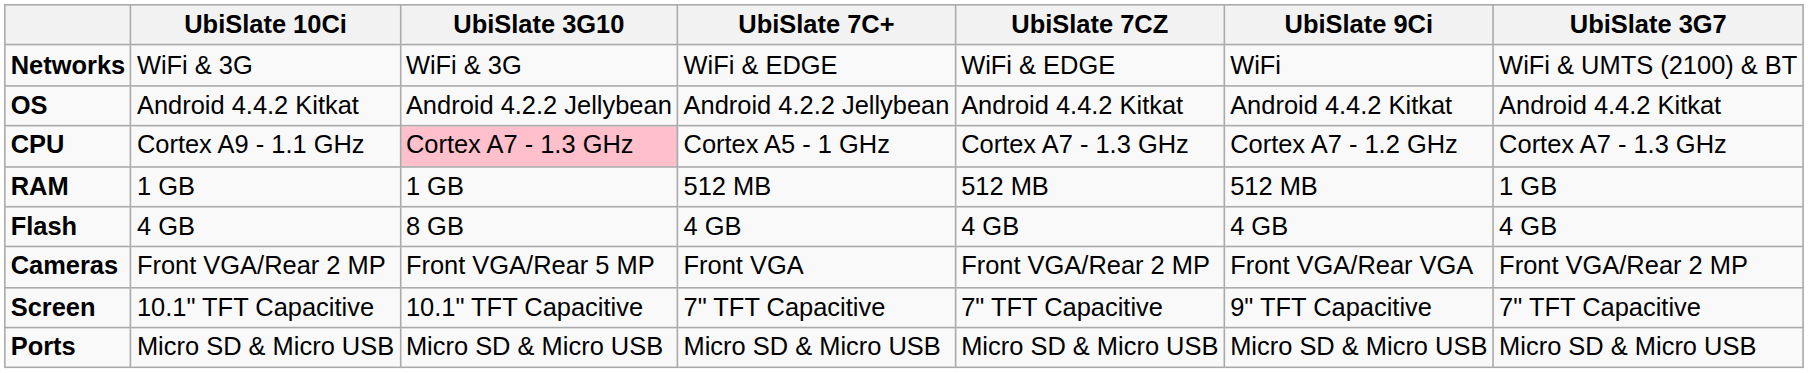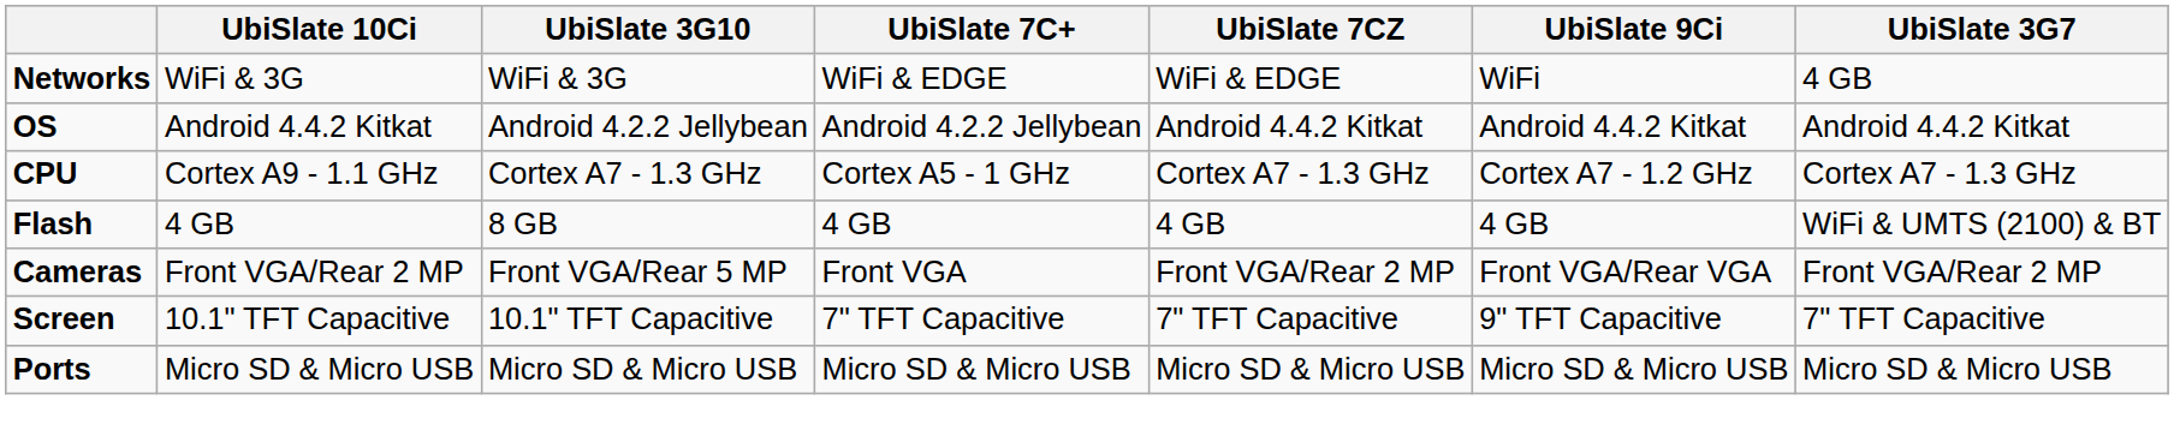Networks | UbiSlate 3G7: WiFi & UMTS (2100) & BT -> 4 GB
CPU | UbiSlate 3G10: pink background -> no background
- row: RAM | 1 GB | 1 GB | 512 MB | 512 MB | 512 MB | 1 GB
Flash | UbiSlate 3G7: 4 GB -> WiFi & UMTS (2100) & BT
